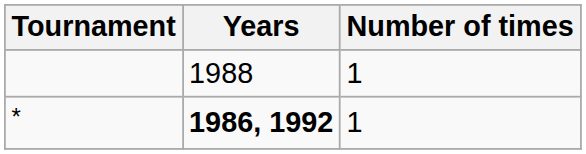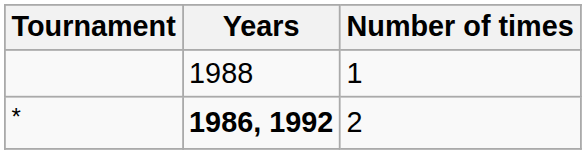* | Number of times: 1 -> 2
